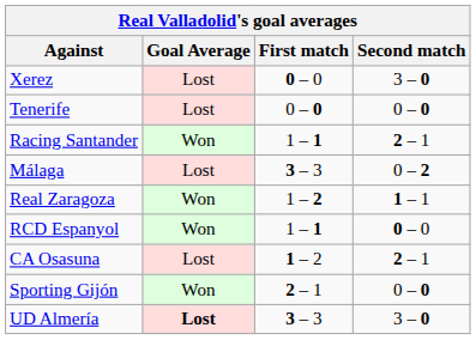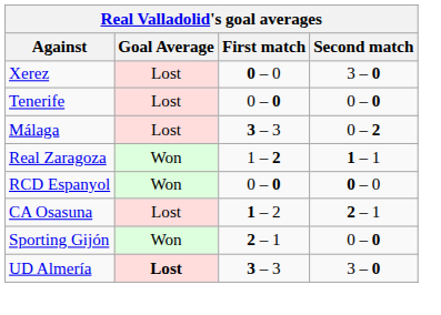- row: Racing Santander | Won | 1 – 1 | 2 – 1
RCD Espanyol | First match: 1 – 1 -> 0 – 0
